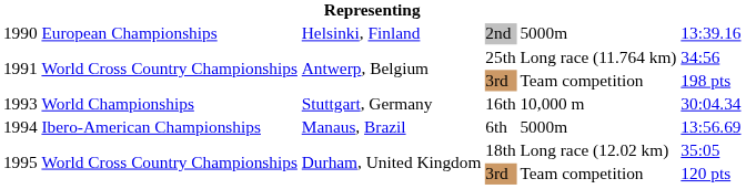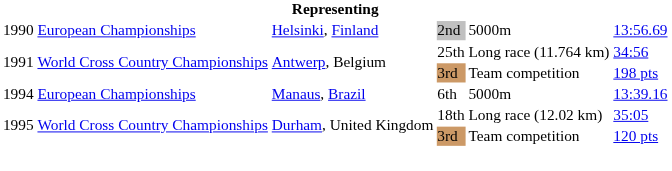2nd | column 6: 13:39.16 -> 13:56.69
- row: 1993 | World Championships | Stuttgart, Germany | 16th | 10,000 m | 30:04.34
6th | column 2: Ibero-American Championships -> European Championships
6th | column 6: 13:56.69 -> 13:39.16
